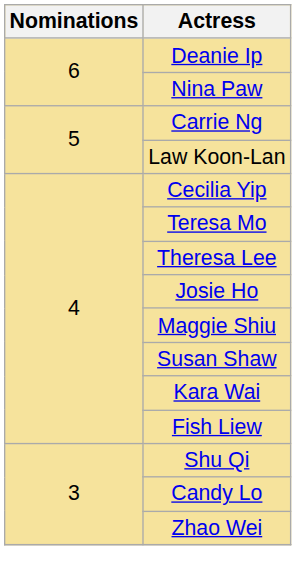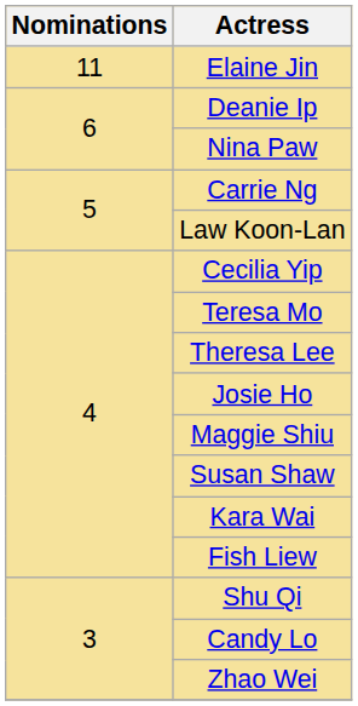+ row: 11 | Elaine Jin
